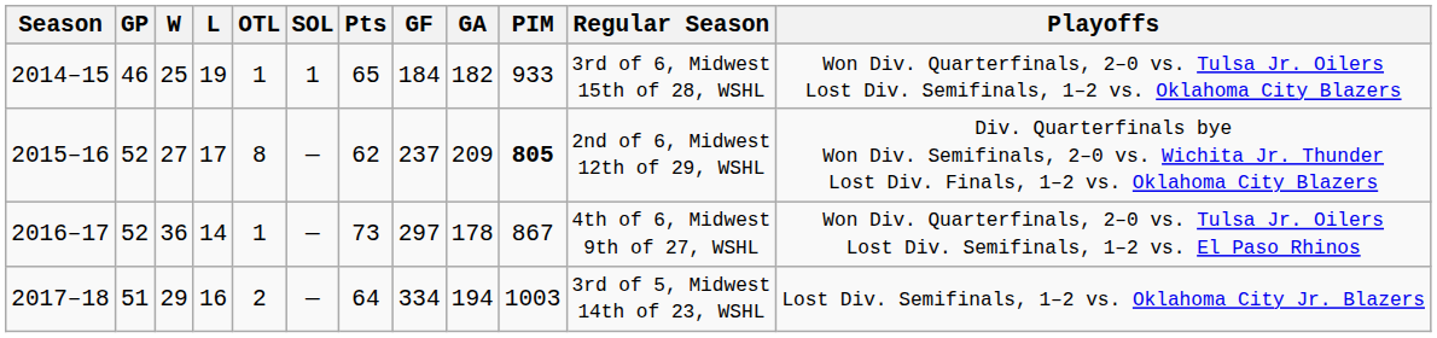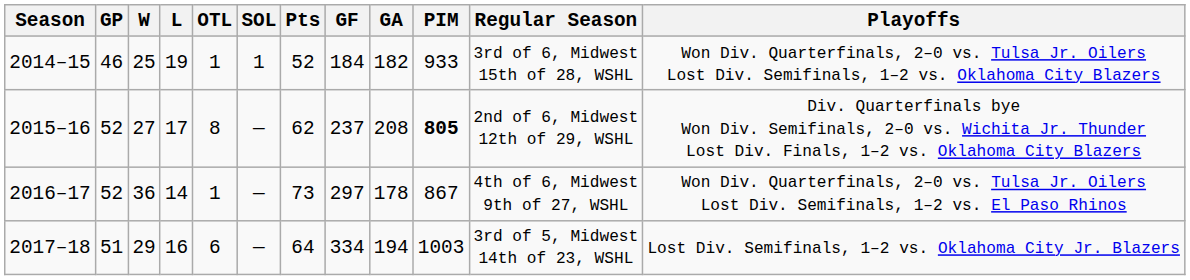2014–15 | Pts: 65 -> 52
2015–16 | GA: 209 -> 208
2017–18 | OTL: 2 -> 6
